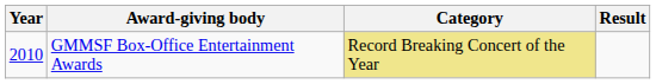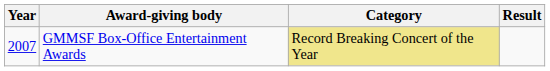GMMSF Box-Office Entertainment Awards | Year: 2010 -> 2007
